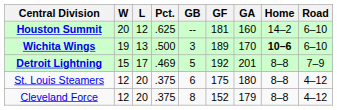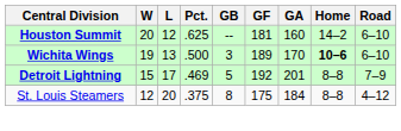St. Louis Steamers | GB: 6 -> 8
St. Louis Steamers | GA: 180 -> 184
- row: Cleveland Force | 12 | 20 | .375 | 8 | 152 | 179 | 8–8 | 4–12
